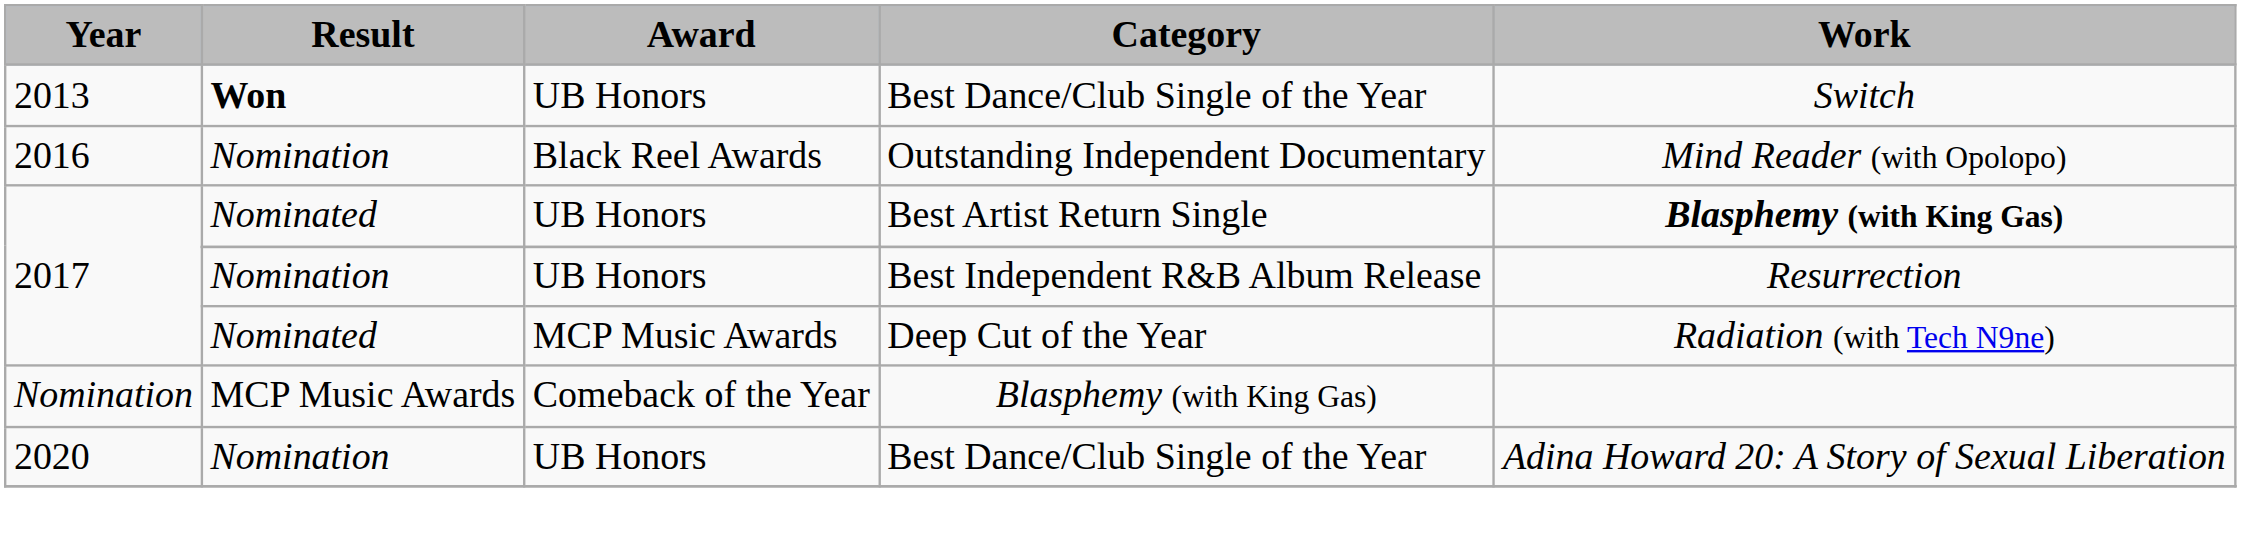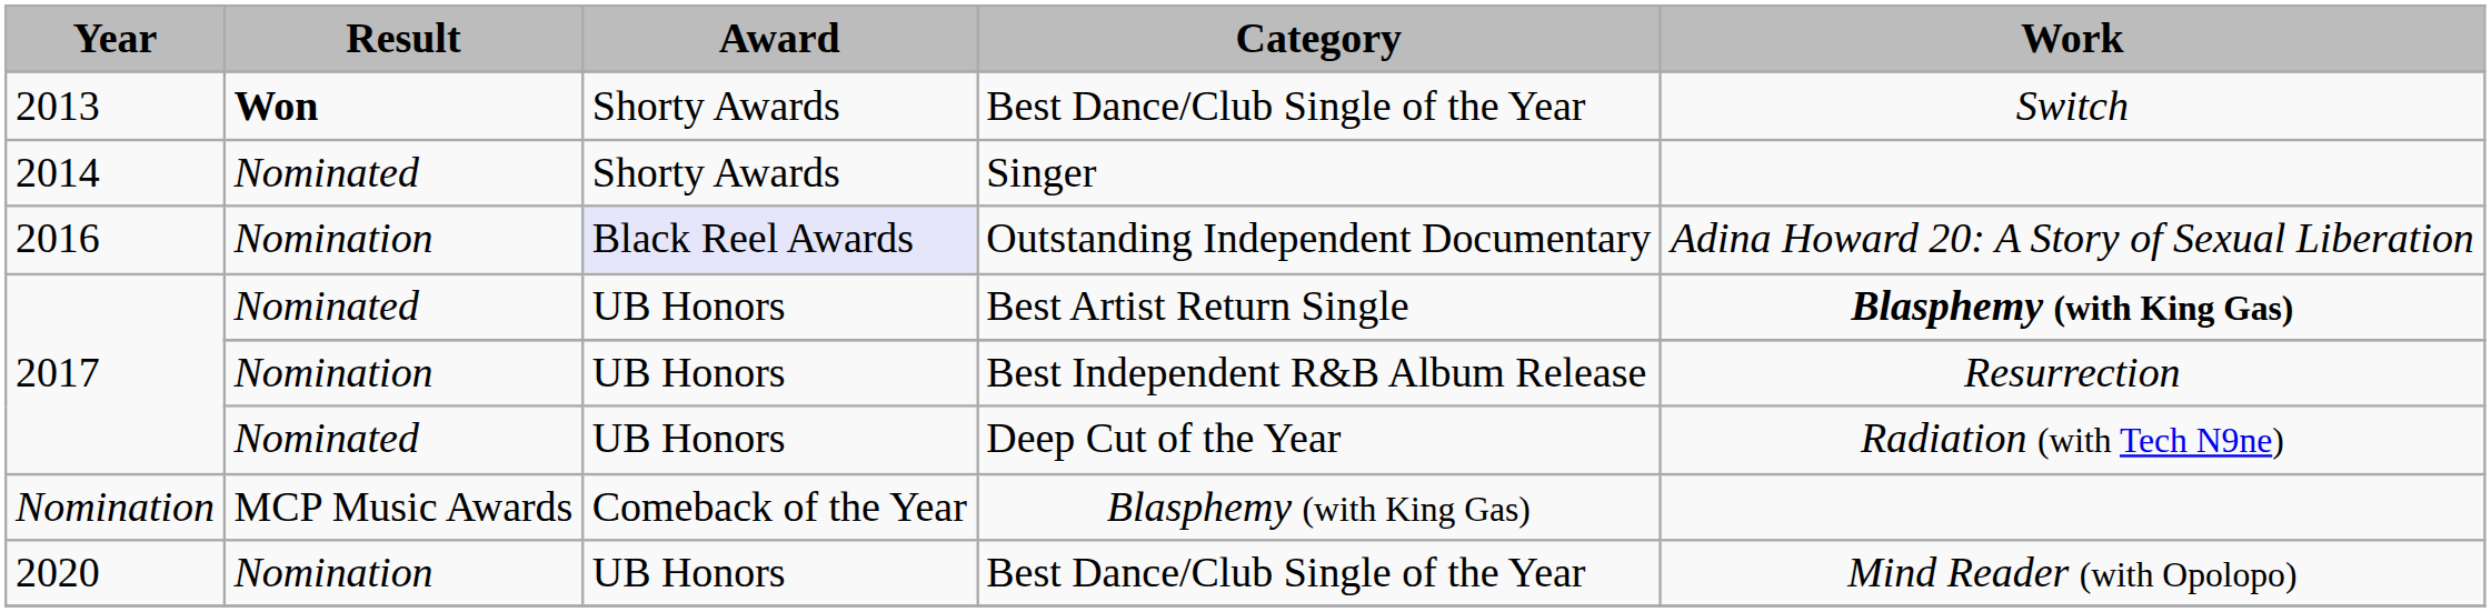2013 / Best Dance/Club Single of the Year | Award: UB Honors -> Shorty Awards
+ row: 2014 | Nominated | Shorty Awards | Singer
Outstanding Independent Documentary | Award: no background -> lavender background
Outstanding Independent Documentary | Work: Mind Reader (with Opolopo) -> Adina Howard 20: A Story of Sexual Liberation
Deep Cut of the Year | Award: MCP Music Awards -> UB Honors
2020 / Best Dance/Club Single of the Year | Work: Adina Howard 20: A Story of Sexual Liberation -> Mind Reader (with Opolopo)
